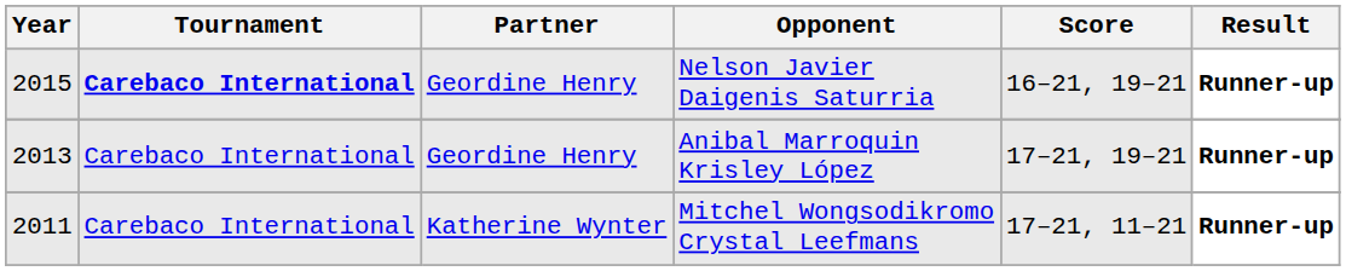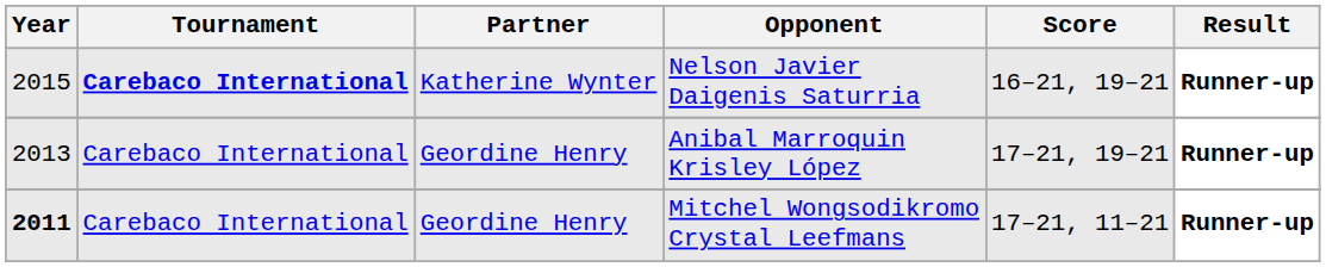Nelson Javier Daigenis Saturria | Partner: Geordine Henry -> Katherine Wynter
Mitchel Wongsodikromo Crystal Leefmans | Year: normal -> bold
Mitchel Wongsodikromo Crystal Leefmans | Partner: Katherine Wynter -> Geordine Henry
